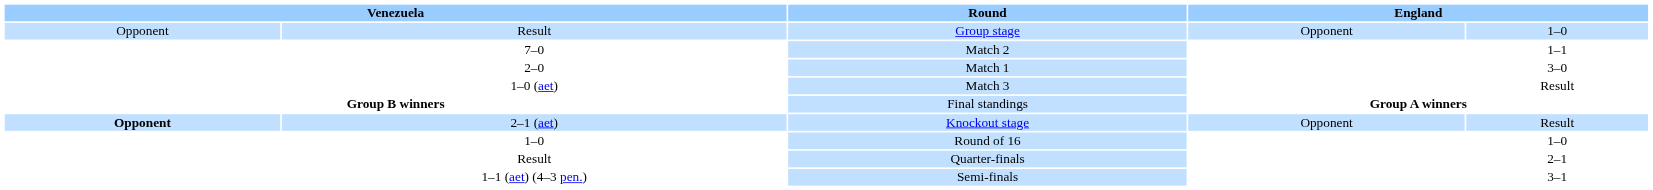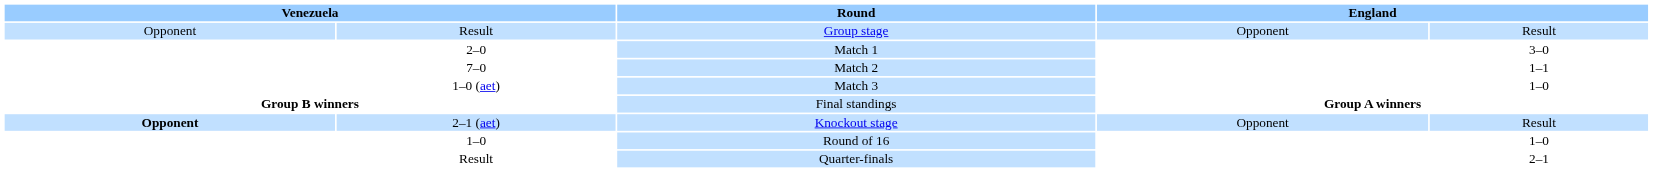Group stage | column 5: 1–0 -> Result
rows swapped: Match 1 <-> Match 2
Match 3 | column 5: Result -> 1–0
- row: 1–1 (aet) (4–3 pen.) | Semi-finals | 3–1
